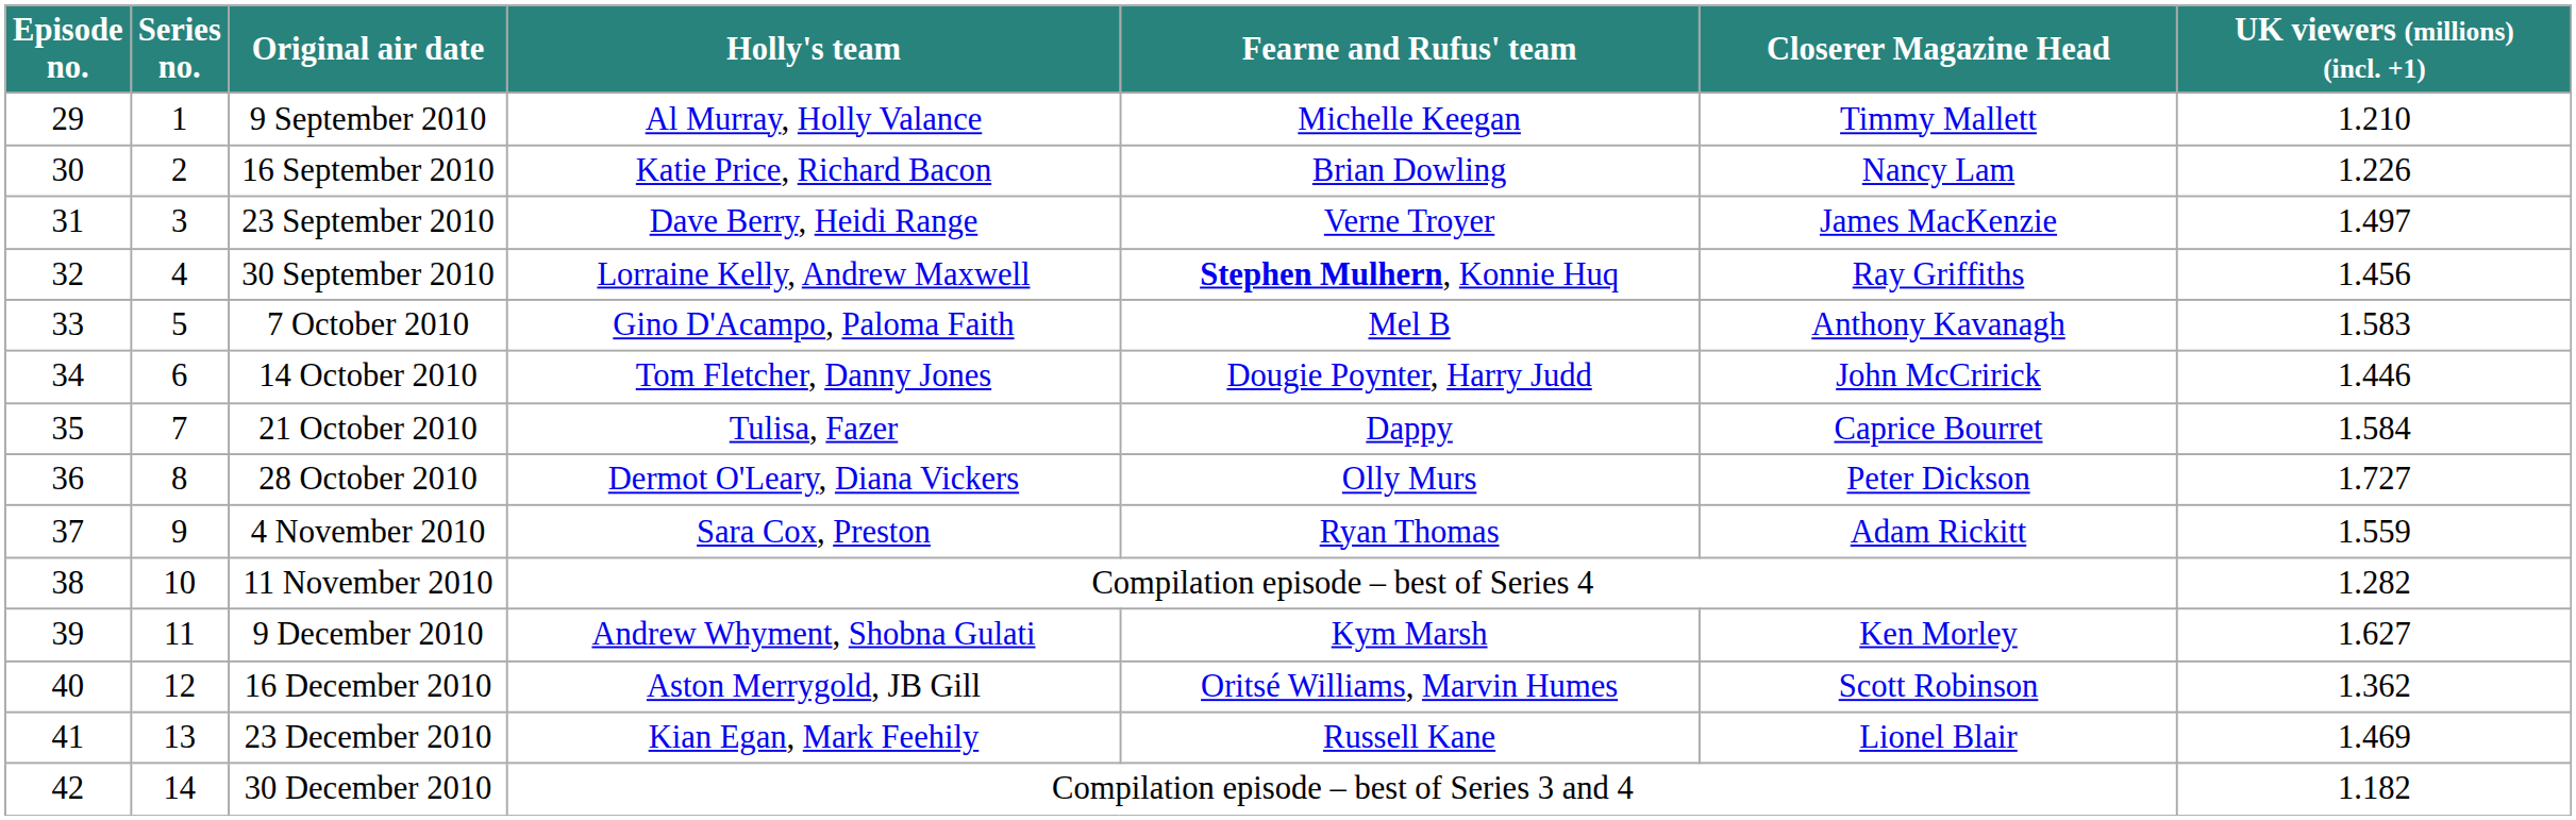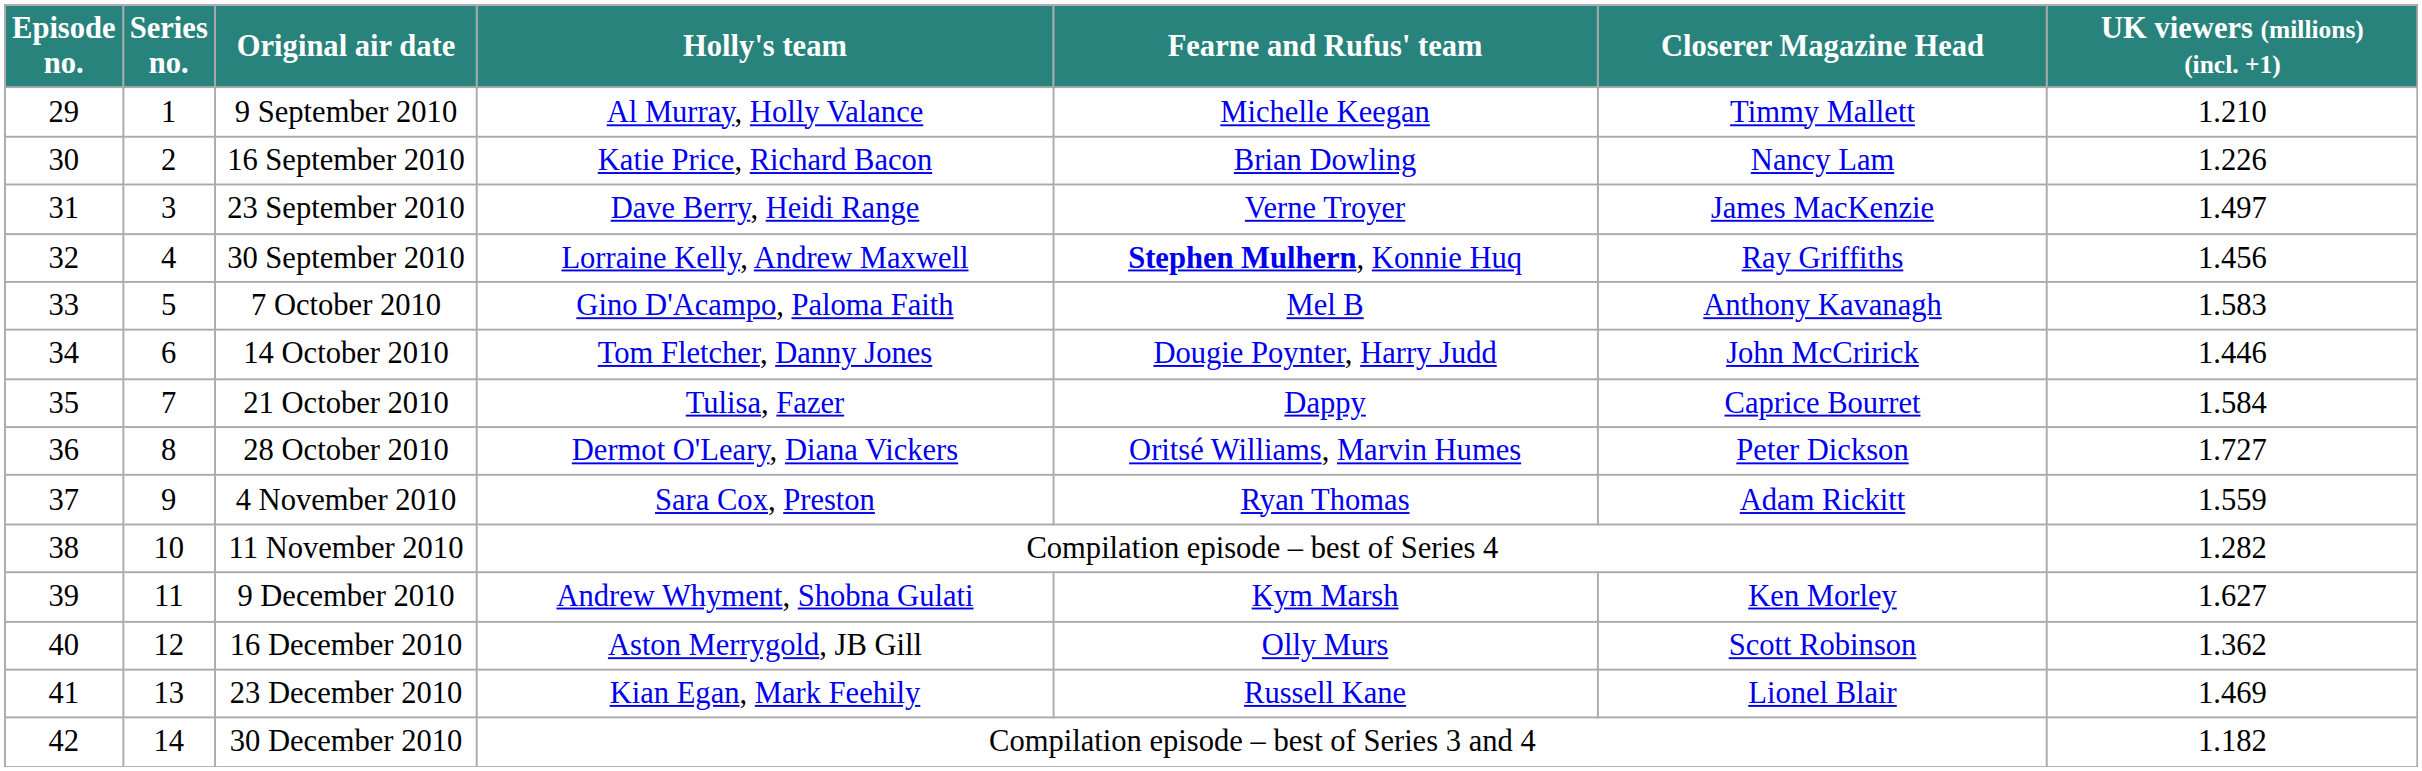28 October 2010 | Fearne and Rufus' team: Olly Murs -> Oritsé Williams, Marvin Humes
16 December 2010 | Fearne and Rufus' team: Oritsé Williams, Marvin Humes -> Olly Murs
